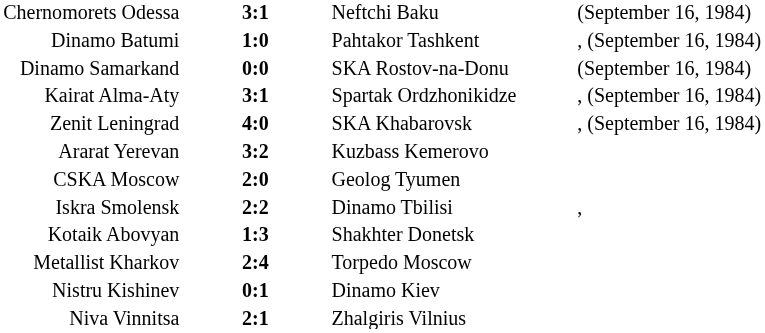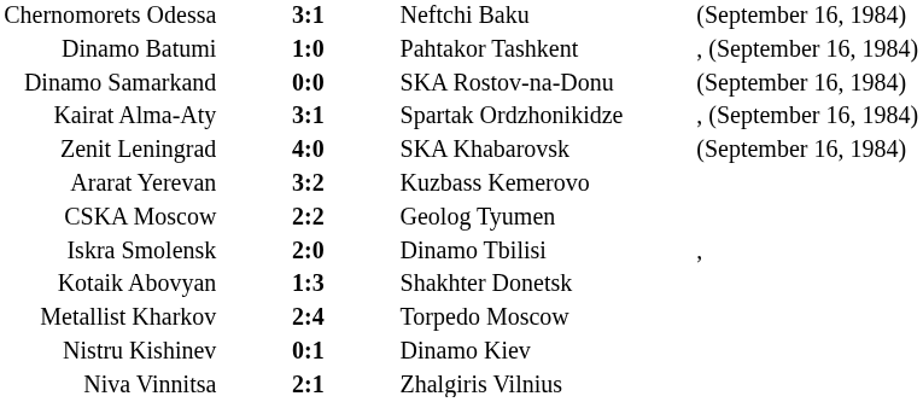Zenit Leningrad | column 4: , (September 16, 1984) -> (September 16, 1984)
CSKA Moscow | column 2: 2:0 -> 2:2
Iskra Smolensk | column 2: 2:2 -> 2:0
